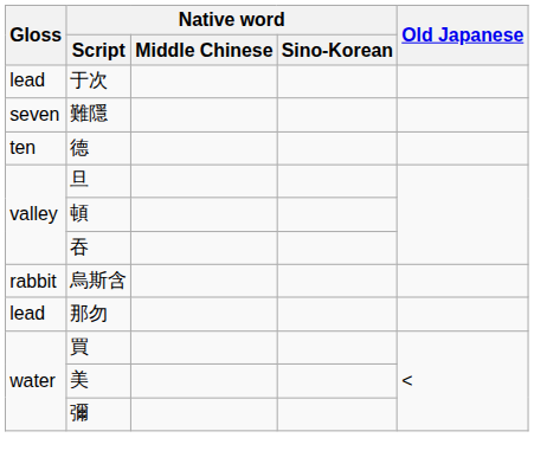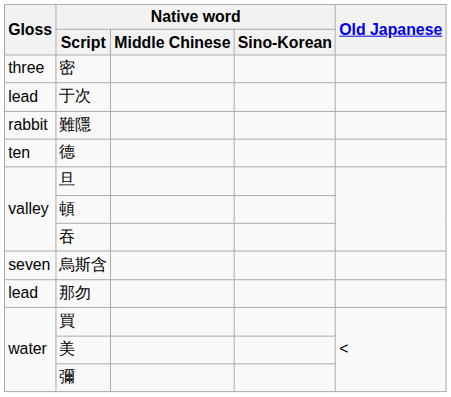+ row: three | 密
難隱 | Gloss: seven -> rabbit
烏斯含 | Gloss: rabbit -> seven
